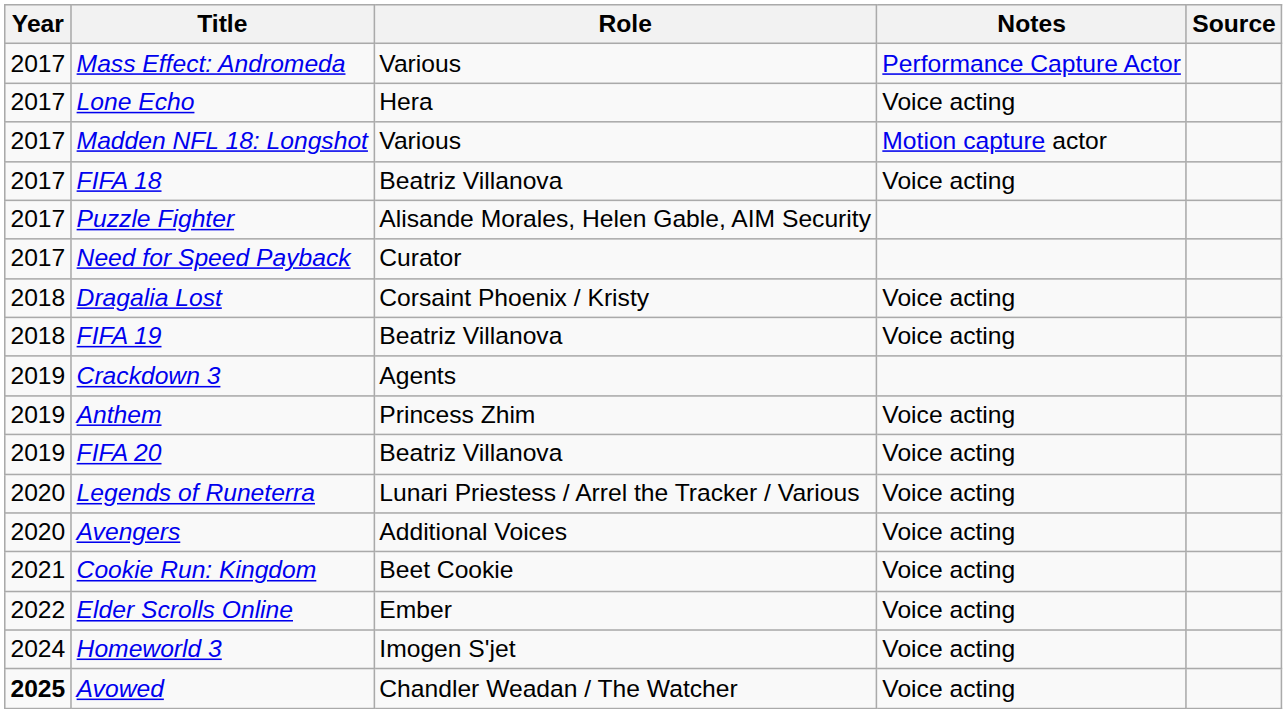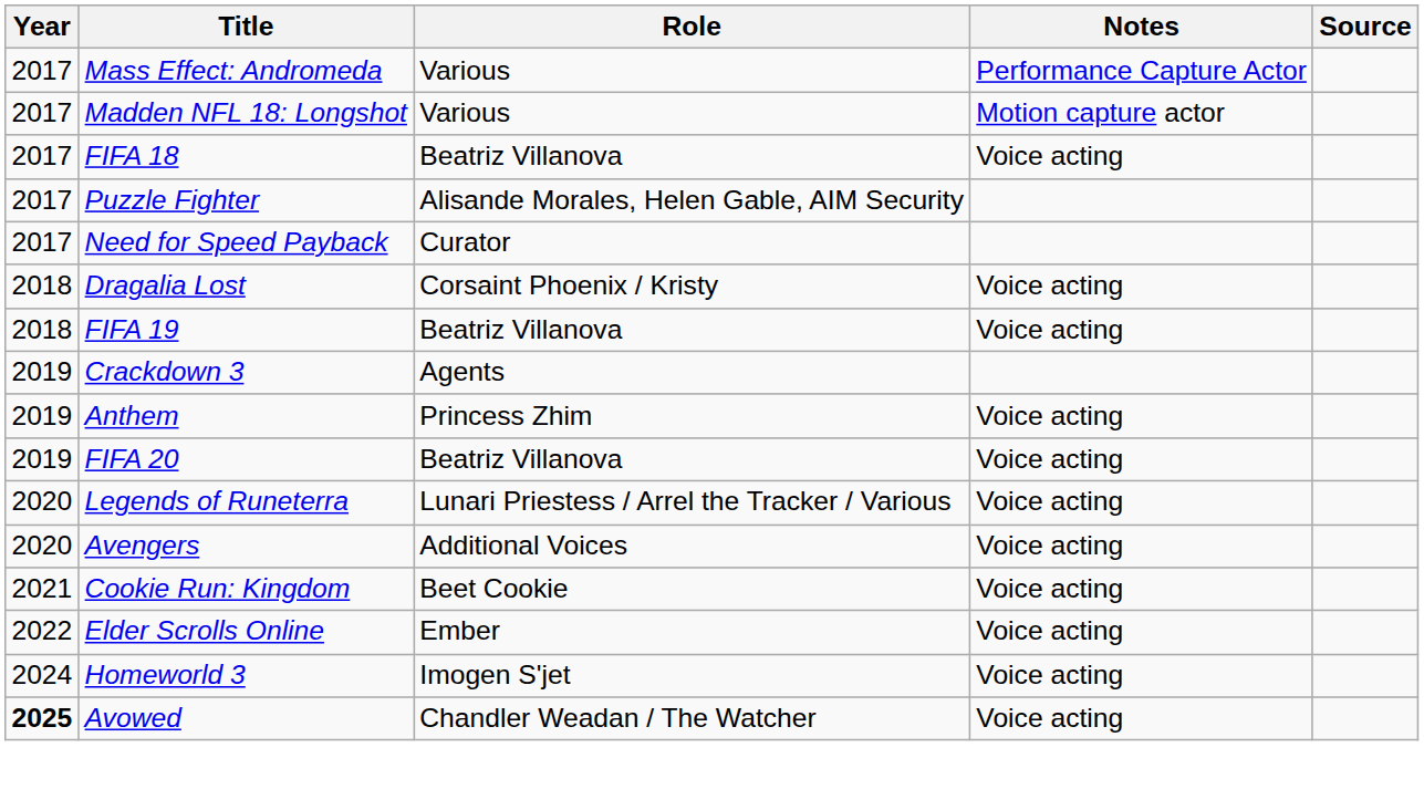- row: 2017 | Lone Echo | Hera | Voice acting
